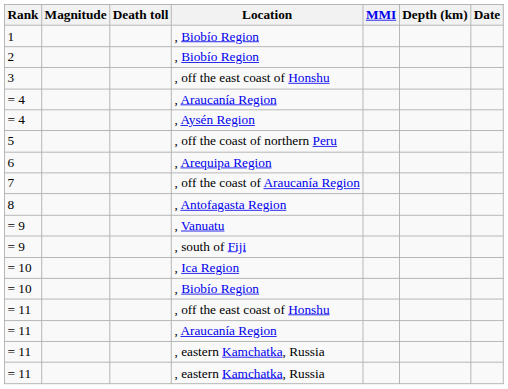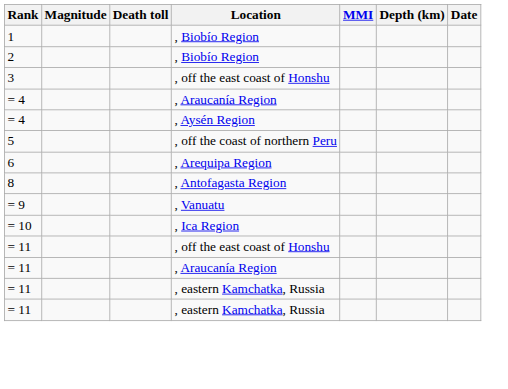- row: 7 | , off the coast of Araucanía Region
- row: = 9 | , south of Fiji
- row: = 10 | , Biobío Region
